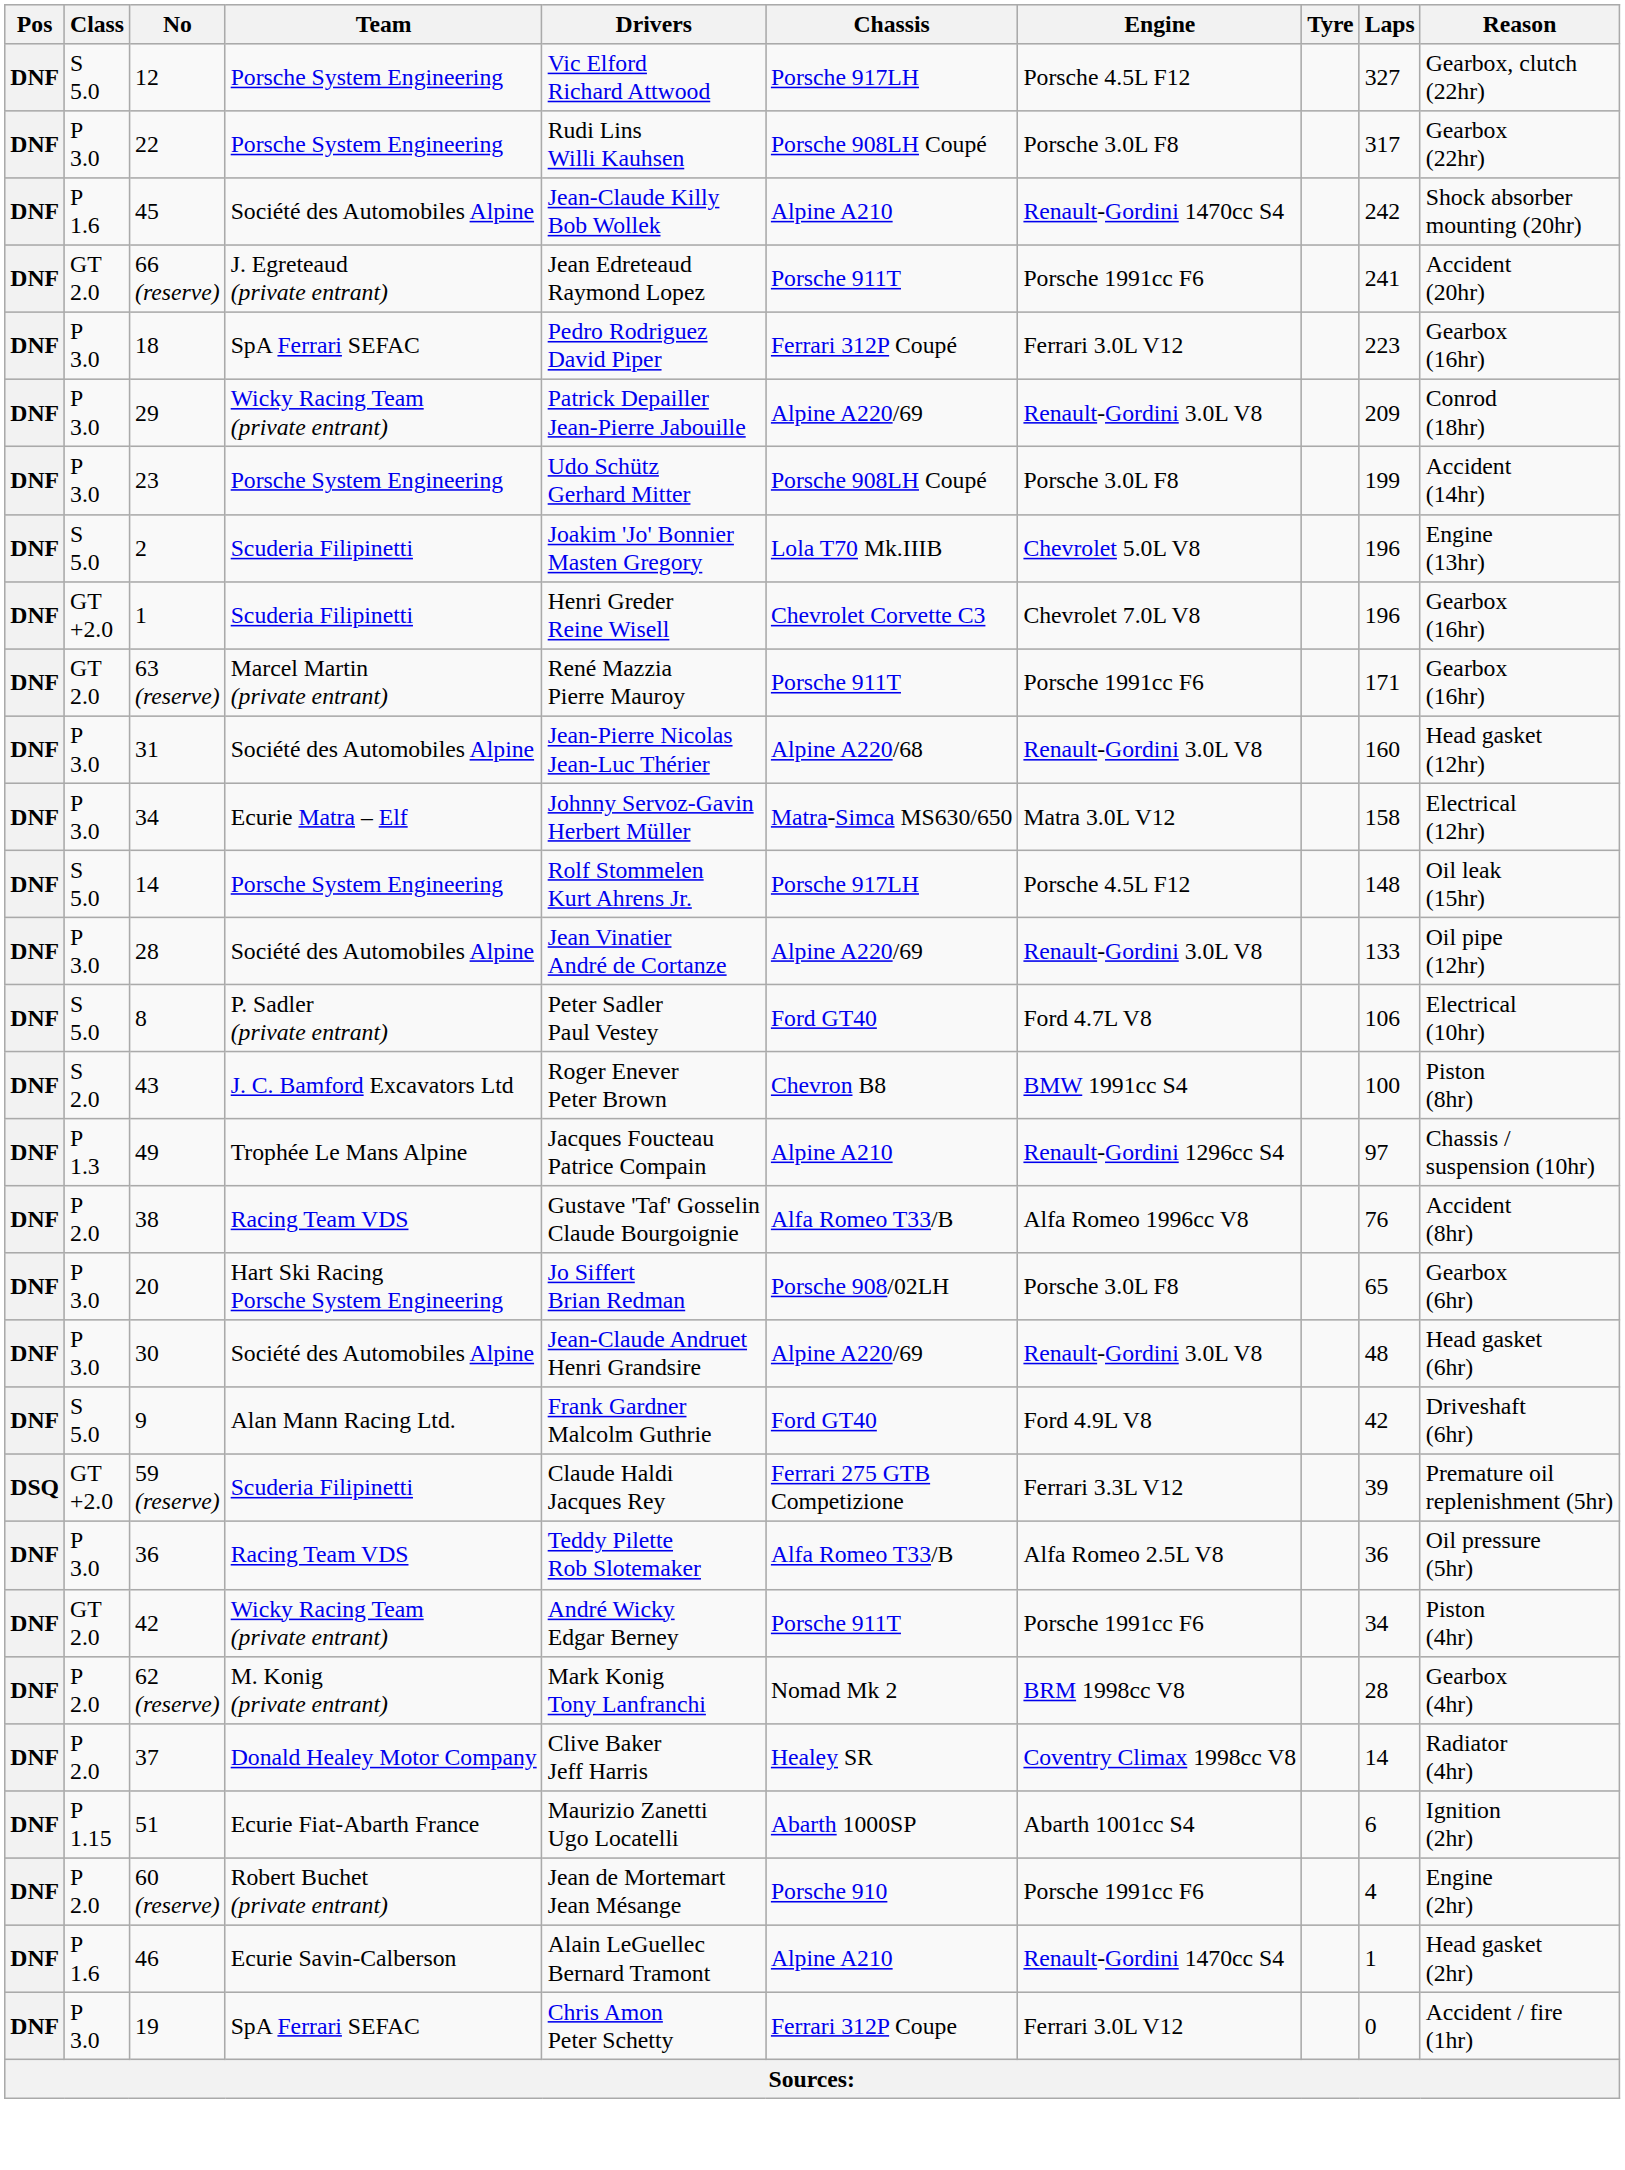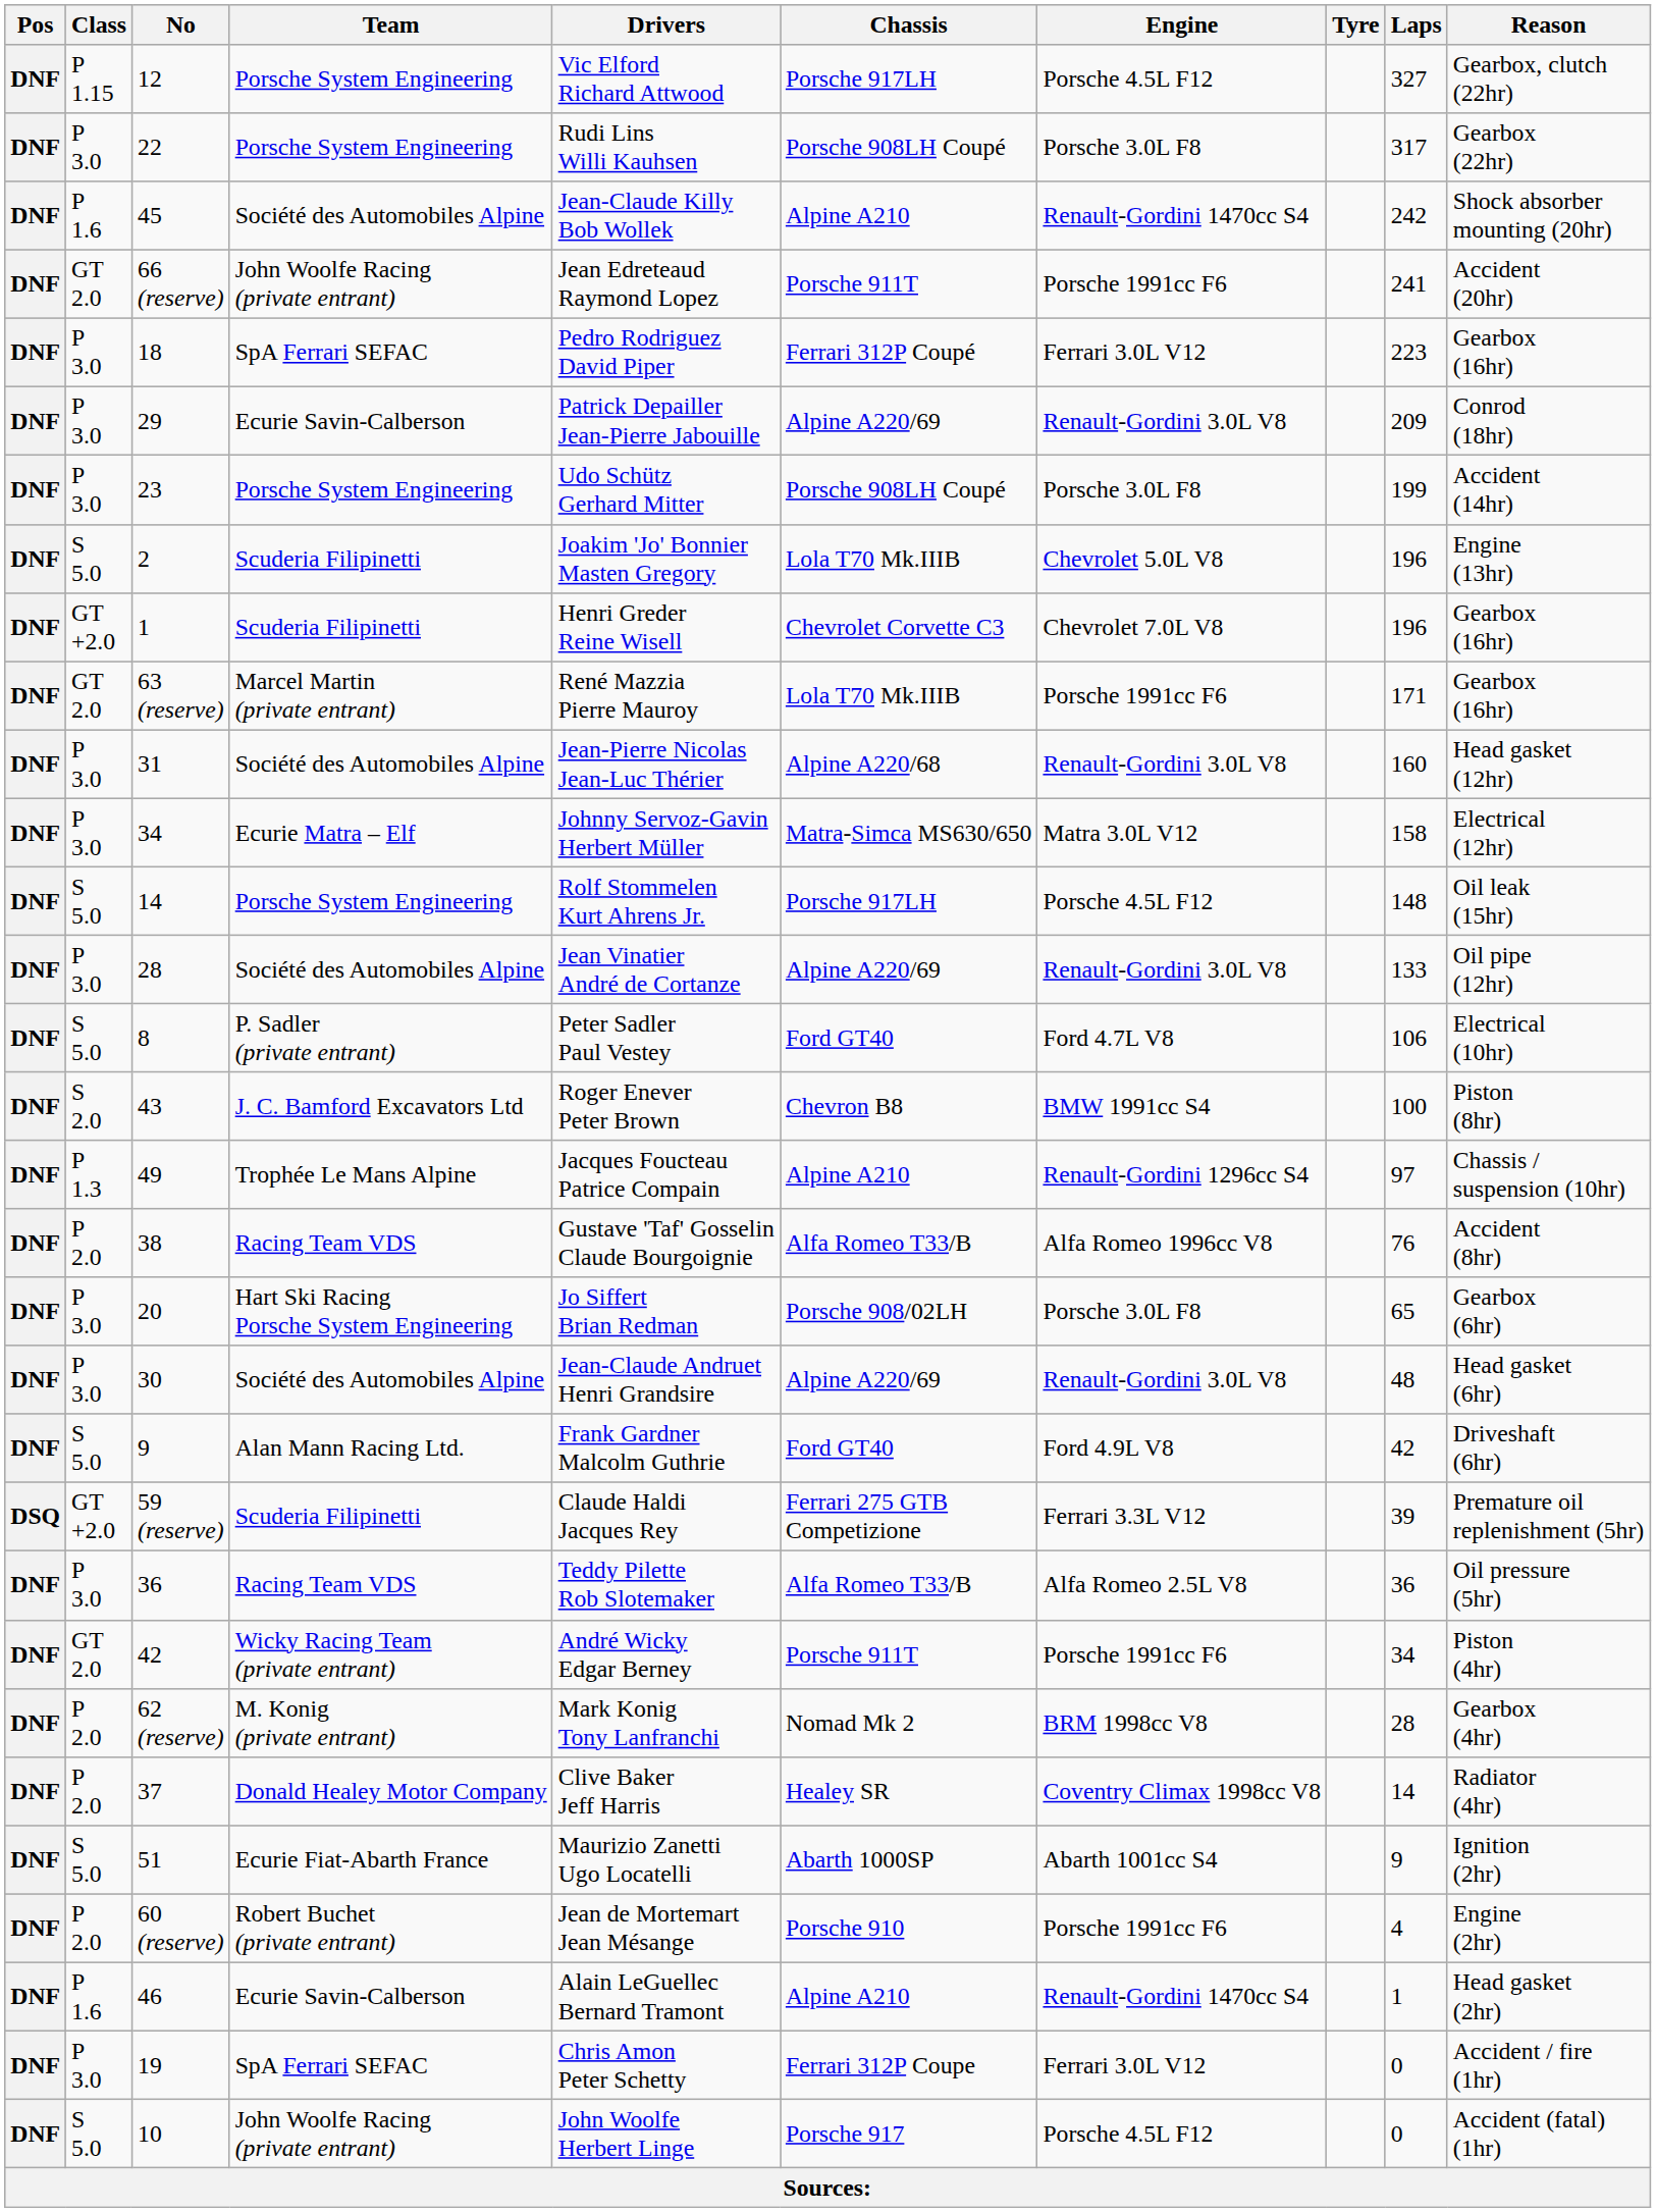12 | Class: S 5.0 -> P 1.15
66 (reserve) | Team: J. Egreteaud (private entrant) -> John Woolfe Racing (private entrant)
29 | Team: Wicky Racing Team (private entrant) -> Ecurie Savin-Calberson
63 (reserve) | Chassis: Porsche 911T -> Lola T70 Mk.IIIB
51 | Class: P 1.15 -> S 5.0
51 | Laps: 6 -> 9
+ row: DNF | S 5.0 | 10 | John Woolfe Racing (private entrant) | John Woolfe Herbert Linge | Porsche 917 | Porsche 4.5L F12 | 0 | Accident (fatal) (1hr)
